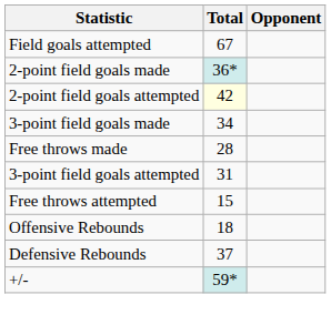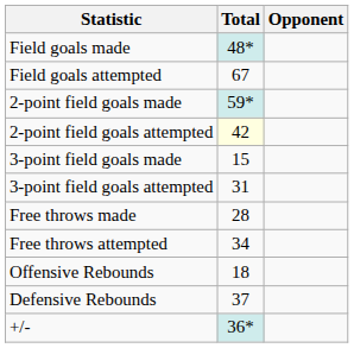+ row: Field goals made | 48*
2-point field goals made | Total: 36* -> 59*
3-point field goals made | Total: 34 -> 15
rows swapped: 3-point field goals attempted <-> Free throws made
Free throws attempted | Total: 15 -> 34
+/- | Total: 59* -> 36*
